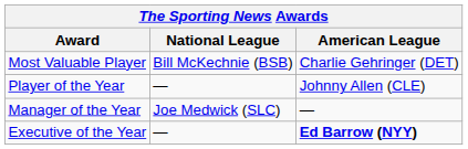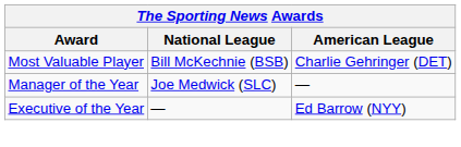- row: Player of the Year | — | Johnny Allen (CLE)
Executive of the Year | American League: bold -> normal
